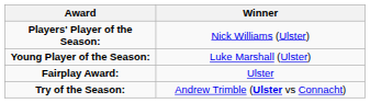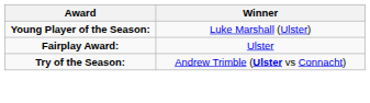- row: Players' Player of the Season: | Nick Williams (Ulster)
